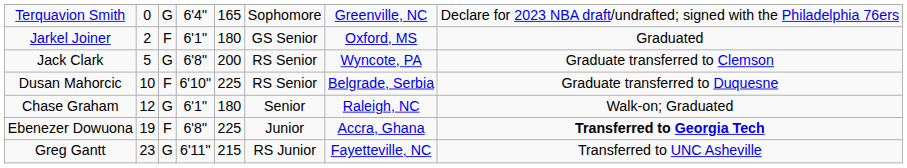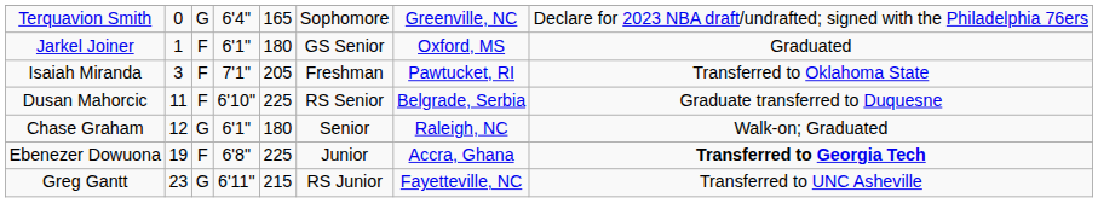Jarkel Joiner | column 2: 2 -> 1
+ row: Isaiah Miranda | 3 | F | 7'1" | 205 | Freshman | Pawtucket, RI | Transferred to Oklahoma State
- row: Jack Clark | 5 | G | 6'8" | 200 | RS Senior | Wyncote, PA | Graduate transferred to Clemson
Dusan Mahorcic | column 2: 10 -> 11
